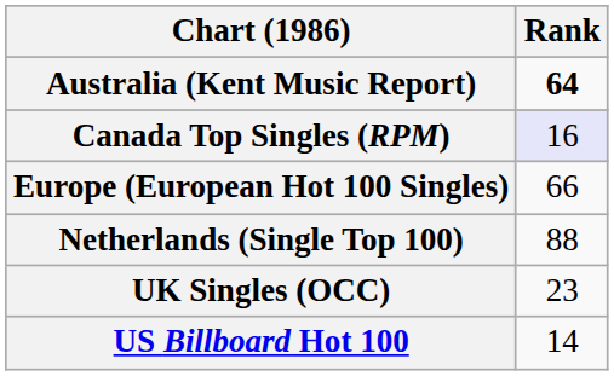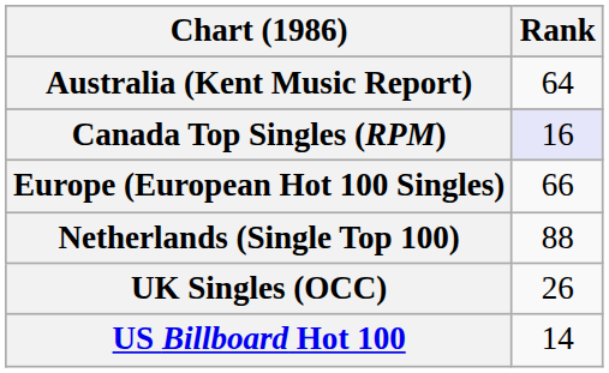Australia (Kent Music Report) | Rank: bold -> normal
UK Singles (OCC) | Rank: 23 -> 26
